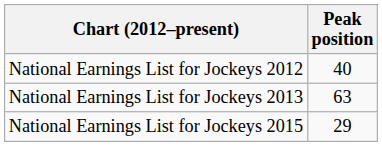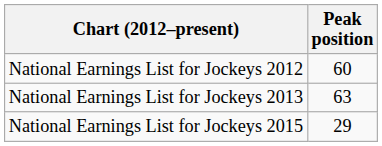National Earnings List for Jockeys 2012 | Peak position: 40 -> 60
